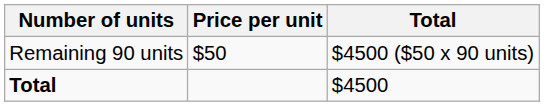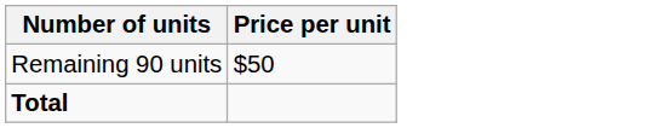- column: Total | $4500 ($50 x 90 units) | $4500
